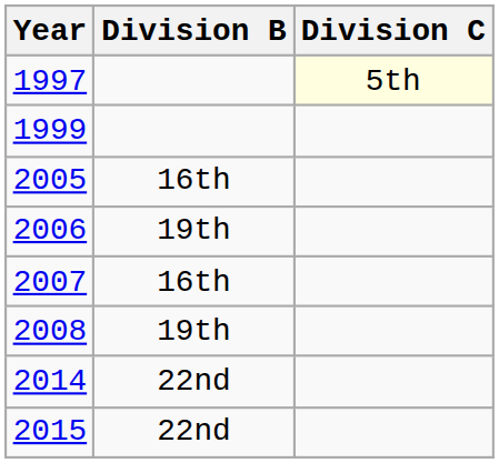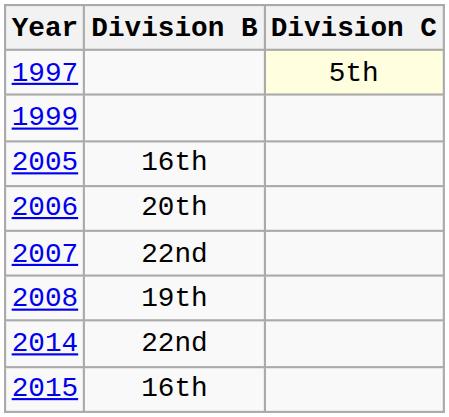2006 | Division B: 19th -> 20th
2007 | Division B: 16th -> 22nd
2015 | Division B: 22nd -> 16th
